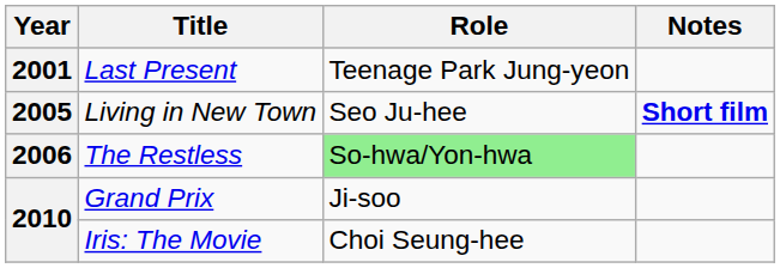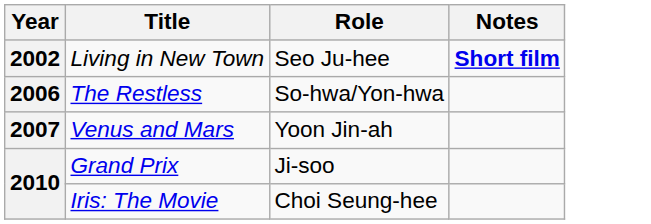- row: 2001 | Last Present | Teenage Park Jung-yeon
Living in New Town | Year: 2005 -> 2002
The Restless | Role: lightgreen background -> no background
+ row: 2007 | Venus and Mars | Yoon Jin-ah
